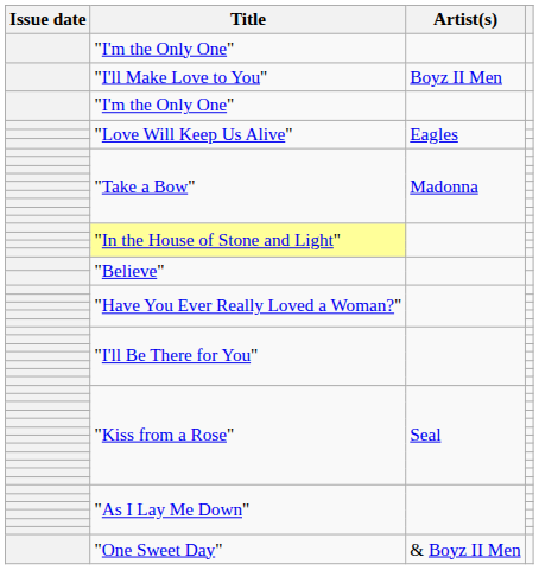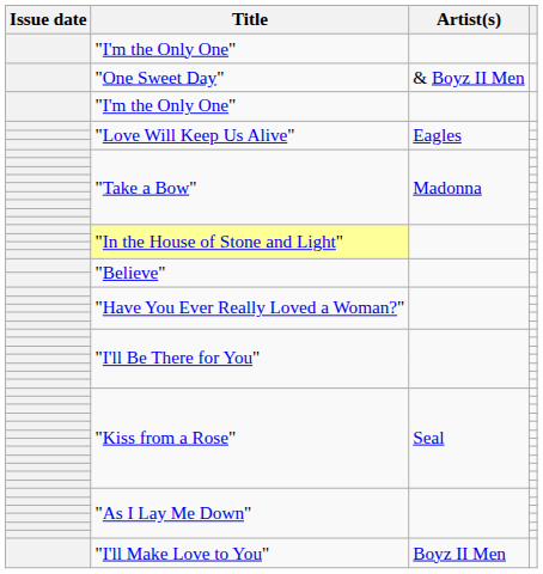rows swapped: "I'll Make Love to You" <-> "One Sweet Day"
